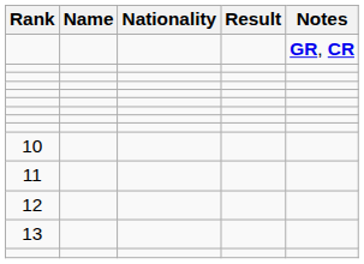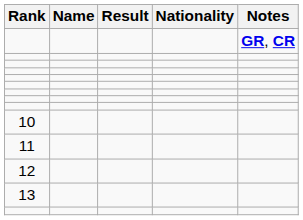columns swapped: Nationality <-> Result
